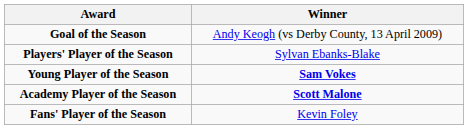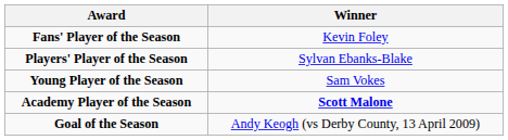rows swapped: Fans' Player of the Season <-> Goal of the Season
Young Player of the Season | Winner: bold -> normal
